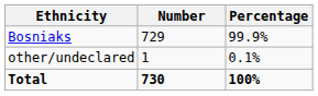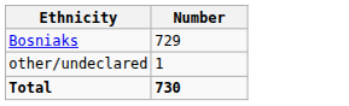- column: Percentage | 99.9% | 0.1% | 100%
